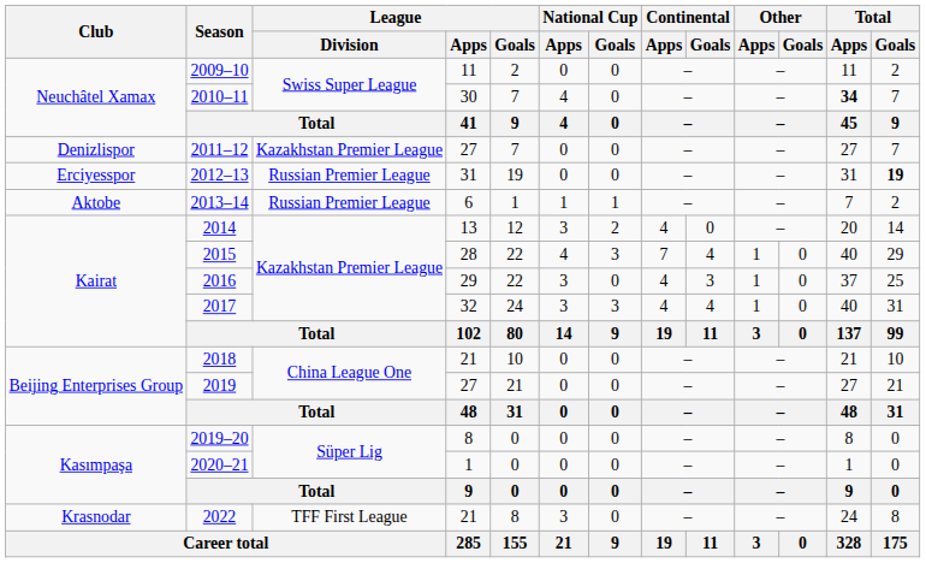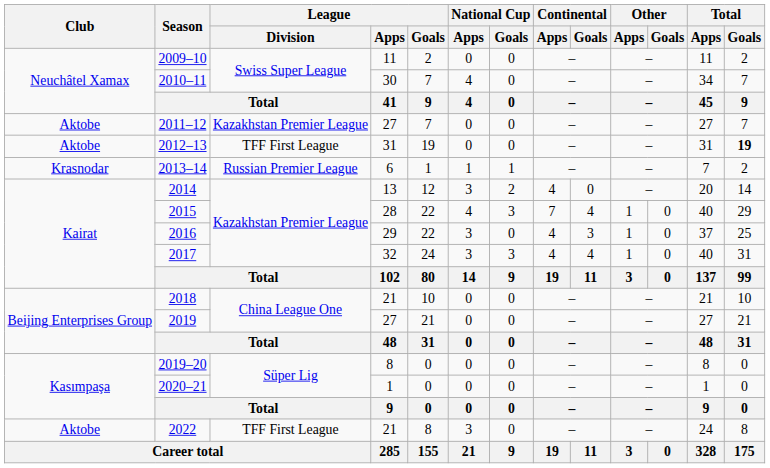2010–11 | Total / Apps: bold -> normal
2011–12 | Club: Denizlispor -> Aktobe
2012–13 | Club: Erciyesspor -> Aktobe
2012–13 | League / Division: Russian Premier League -> TFF First League
2013–14 | Club: Aktobe -> Krasnodar
2022 | Club: Krasnodar -> Aktobe
